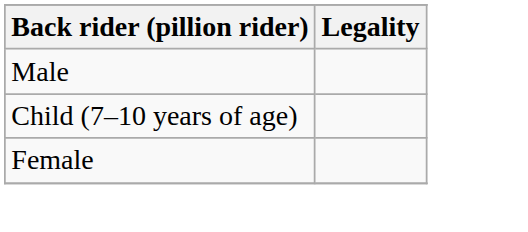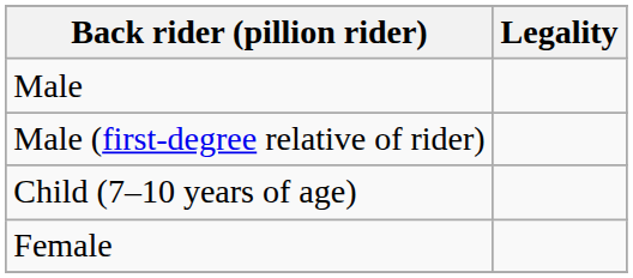+ row: Male (first-degree relative of rider)
